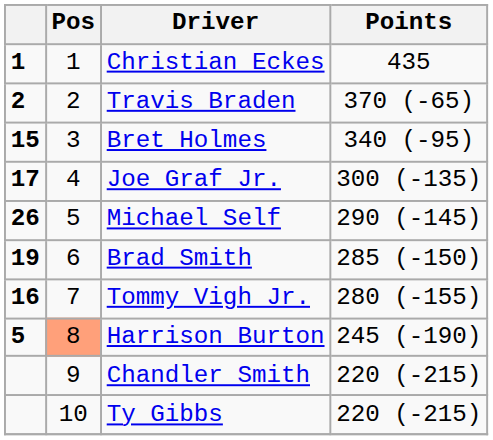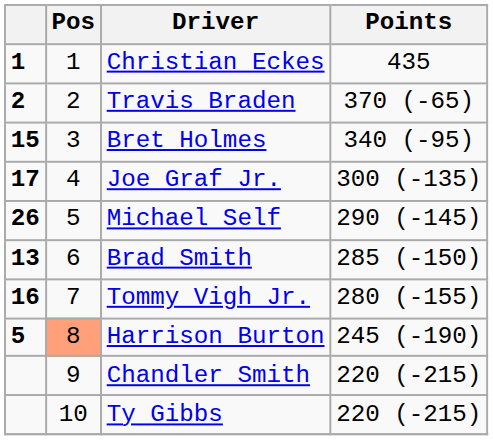Brad Smith | column 1: 19 -> 13
